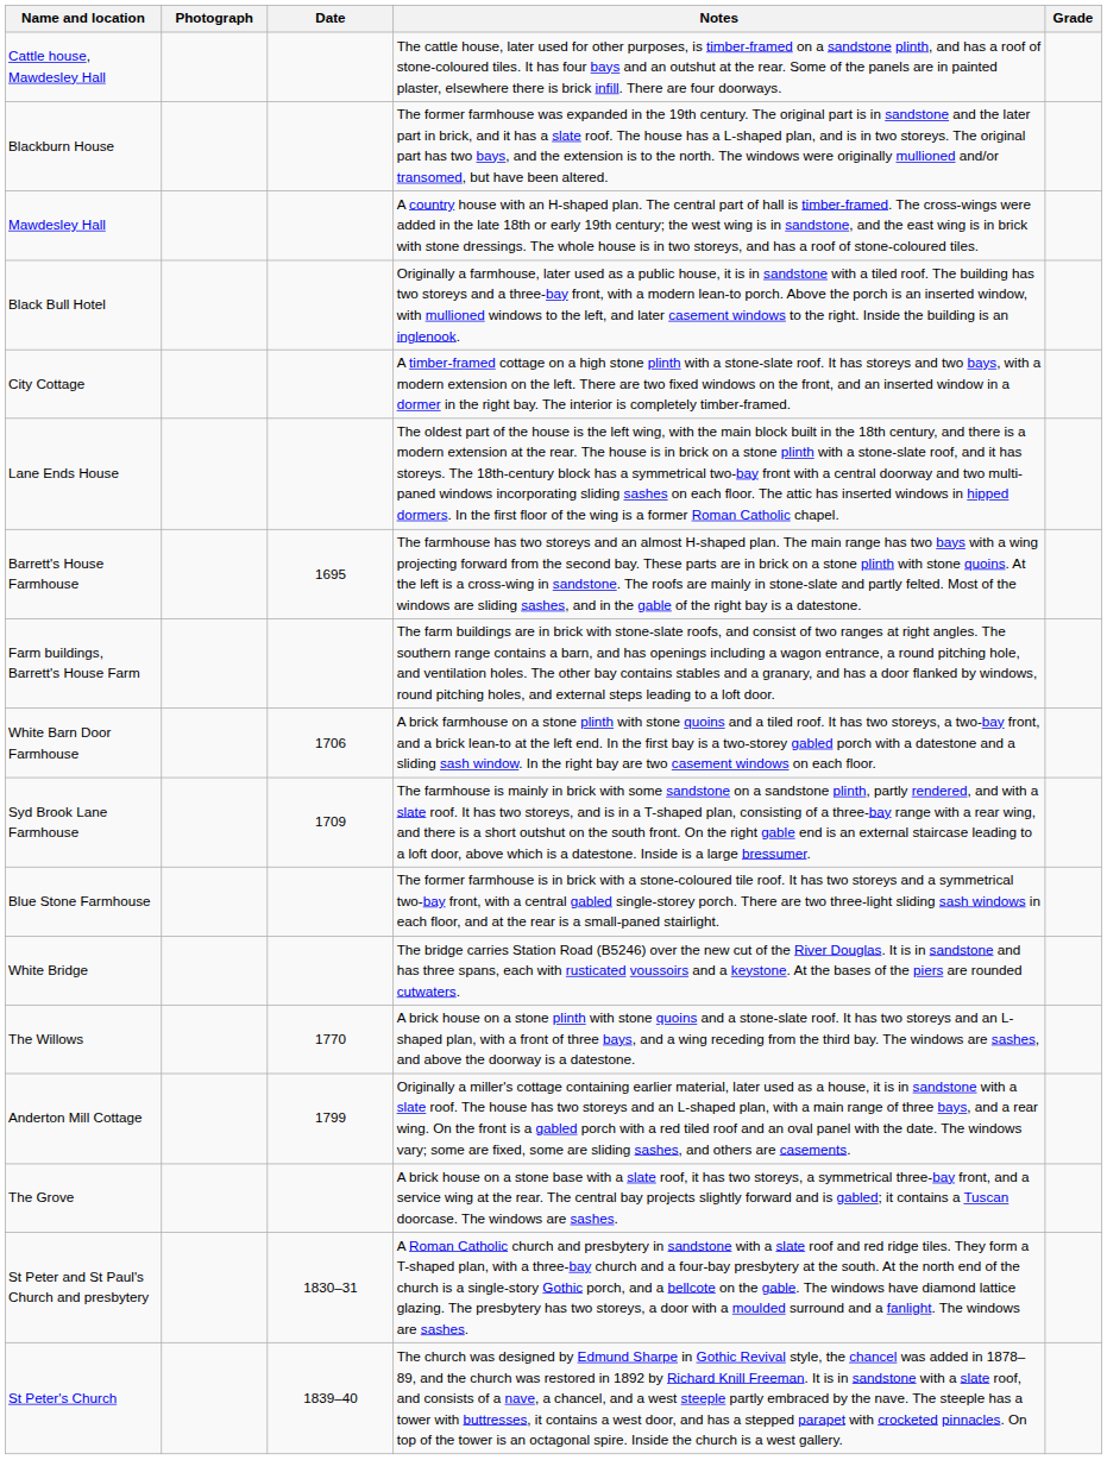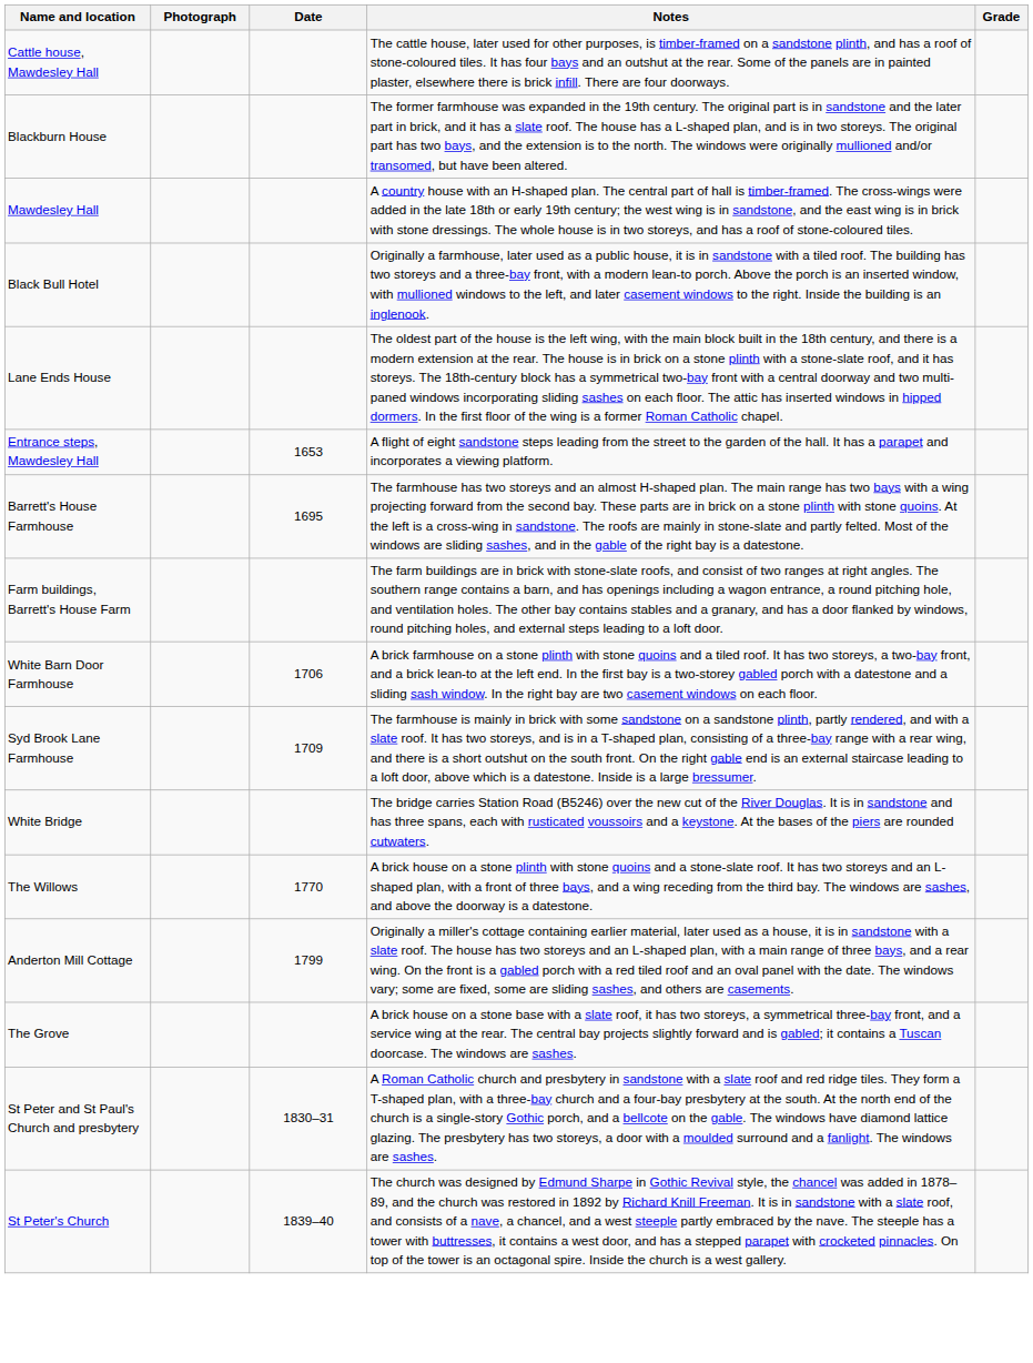- row: City Cottage | A timber-framed cottage on a high stone plinth with a stone-slate roof. It has storeys and two bays, with a modern extension on the left. There are two fixed windows on the front, and an inserted window in a dormer in the right bay. The interior is completely timber-framed.
+ row: Entrance steps, Mawdesley Hall | 1653 | A flight of eight sandstone steps leading from the street to the garden of the hall. It has a parapet and incorporates a viewing platform.
- row: Blue Stone Farmhouse | The former farmhouse is in brick with a stone-coloured tile roof. It has two storeys and a symmetrical two-bay front, with a central gabled single-storey porch. There are two three-light sliding sash windows in each floor, and at the rear is a small-paned stairlight.
